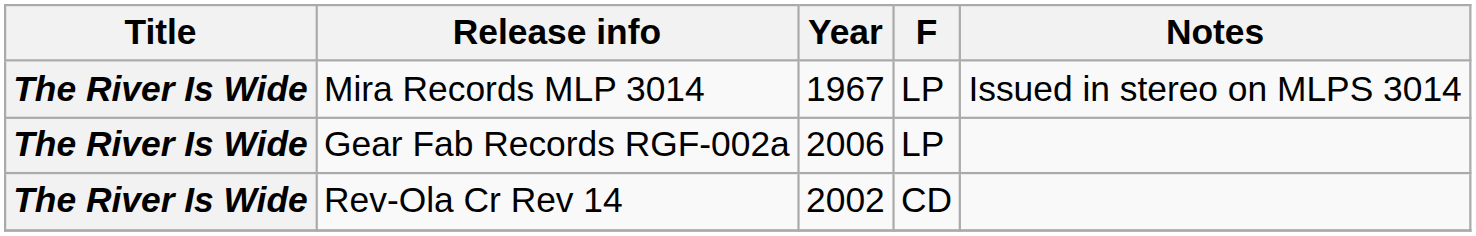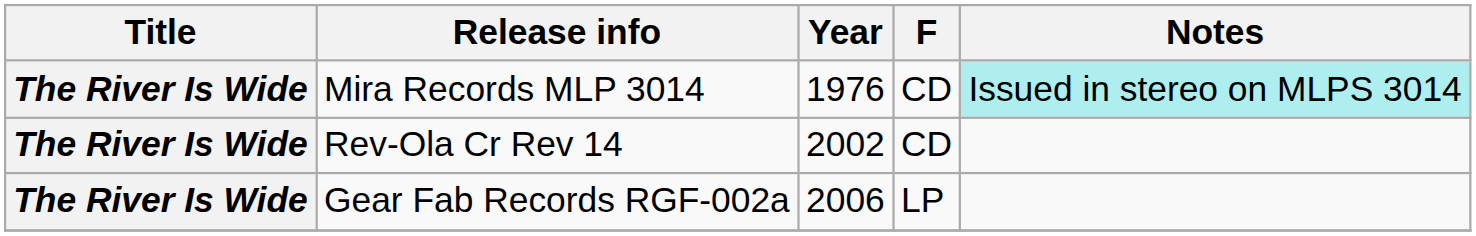Mira Records MLP 3014 | Year: 1967 -> 1976
Mira Records MLP 3014 | F: LP -> CD
Mira Records MLP 3014 | Notes: no background -> paleturquoise background
rows swapped: Rev-Ola Cr Rev 14 <-> Gear Fab Records RGF-002a
